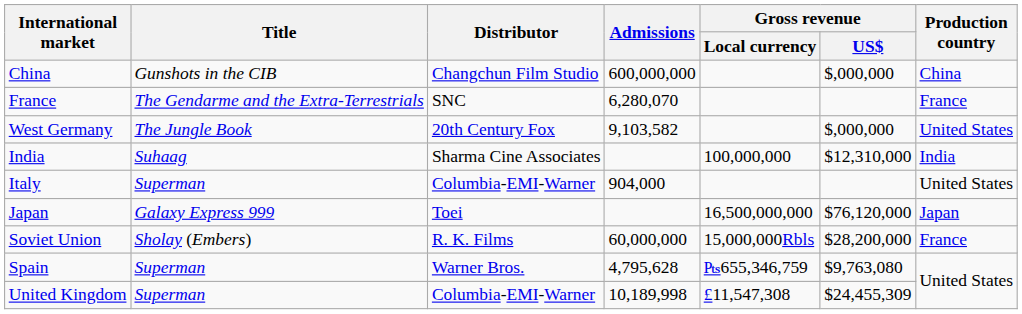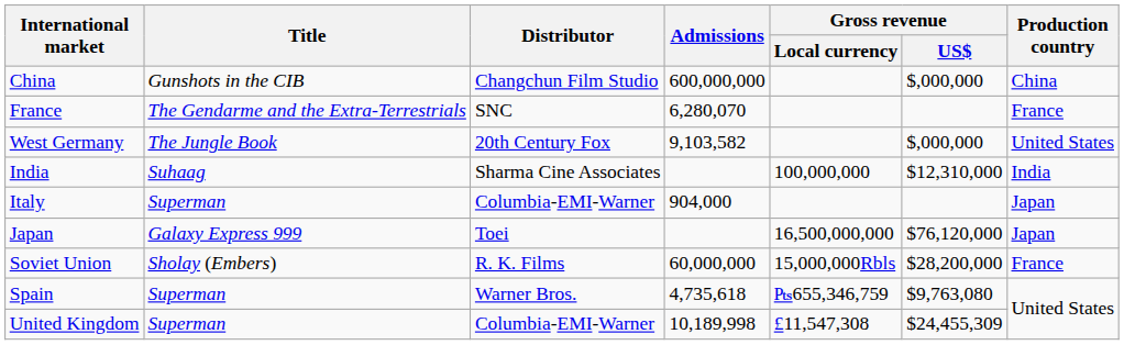Italy | Production country: United States -> Japan
Spain | Admissions: 4,795,628 -> 4,735,618
